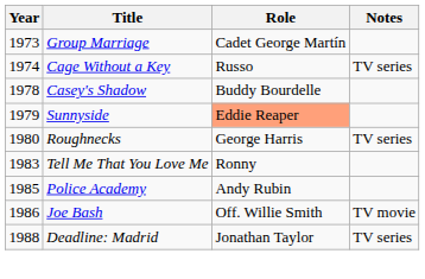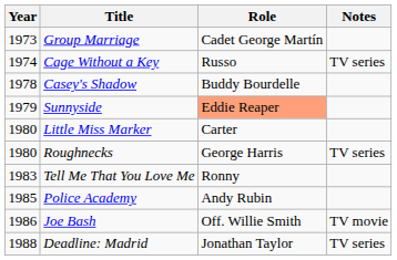+ row: 1980 | Little Miss Marker | Carter
